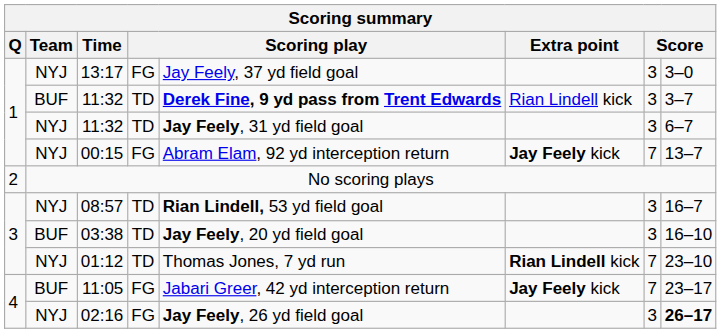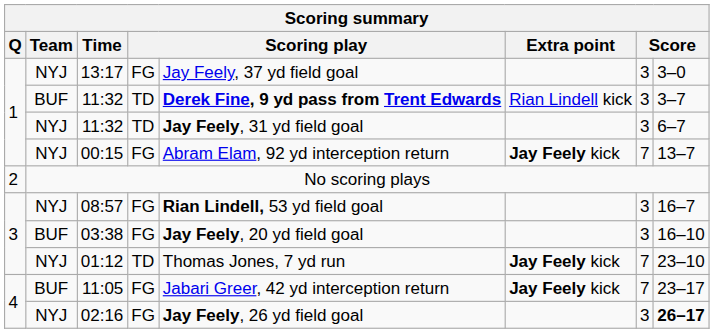08:57 | column 4: TD -> FG
03:38 | column 4: TD -> FG
01:12 | Extra point: Rian Lindell kick -> Jay Feely kick
